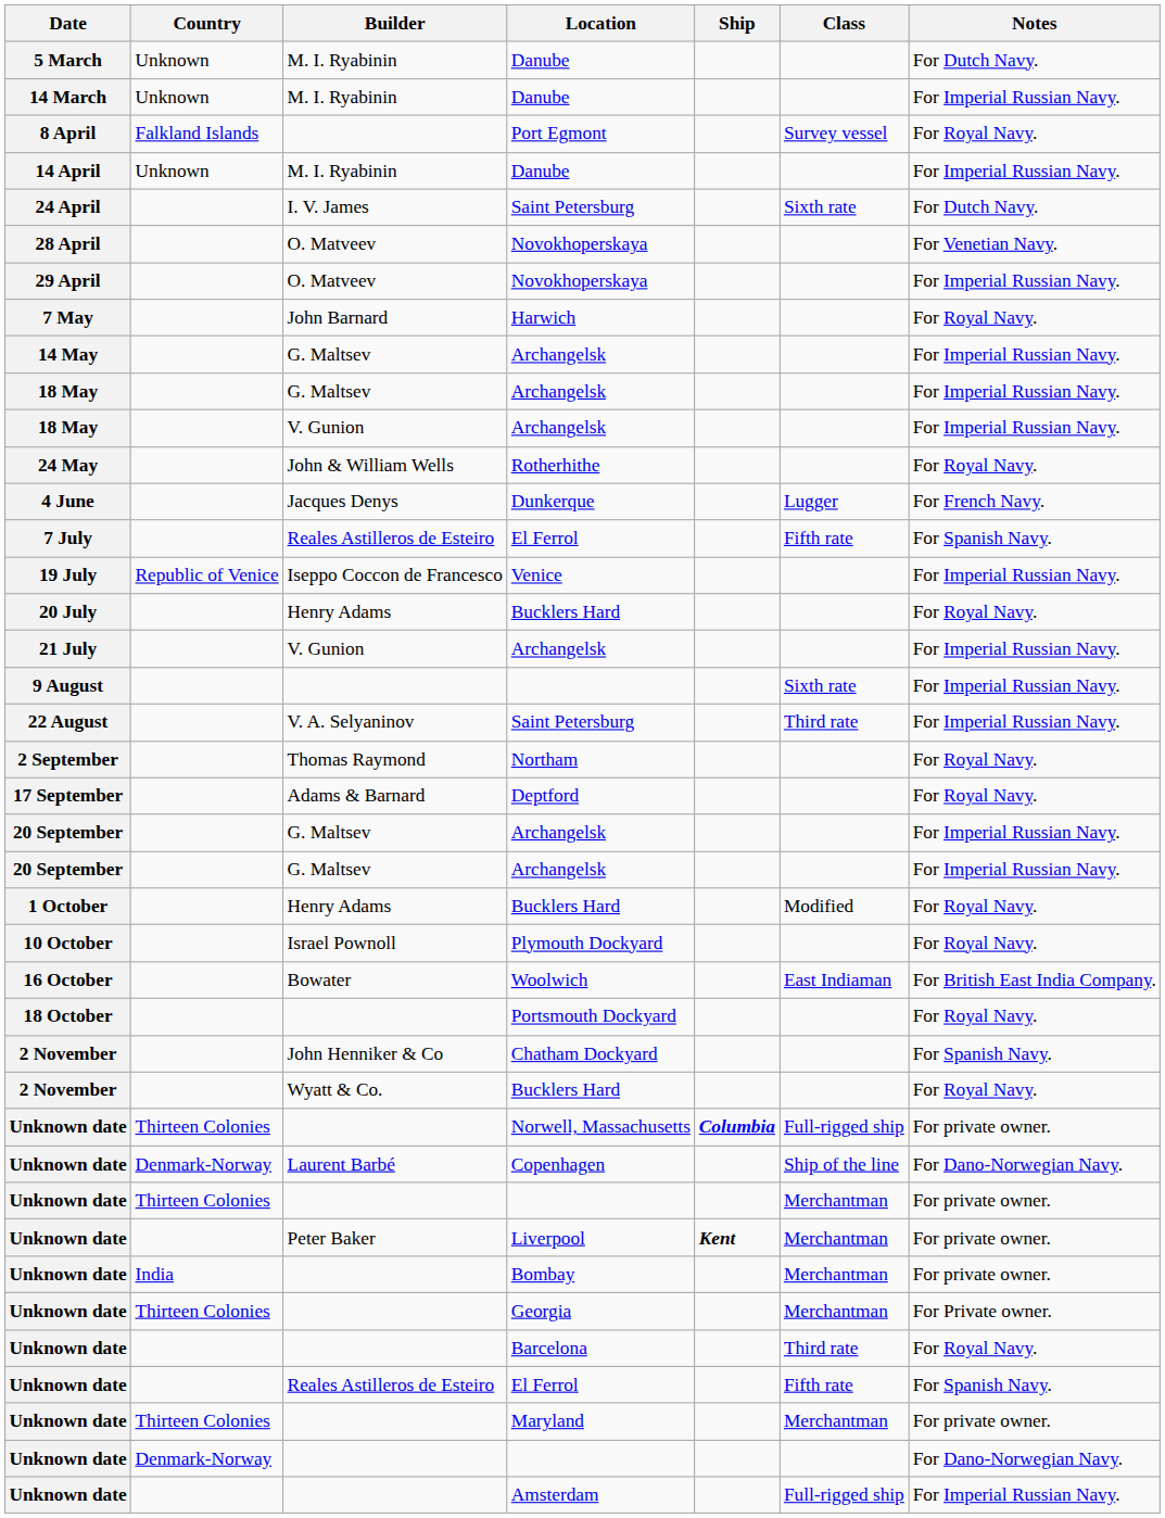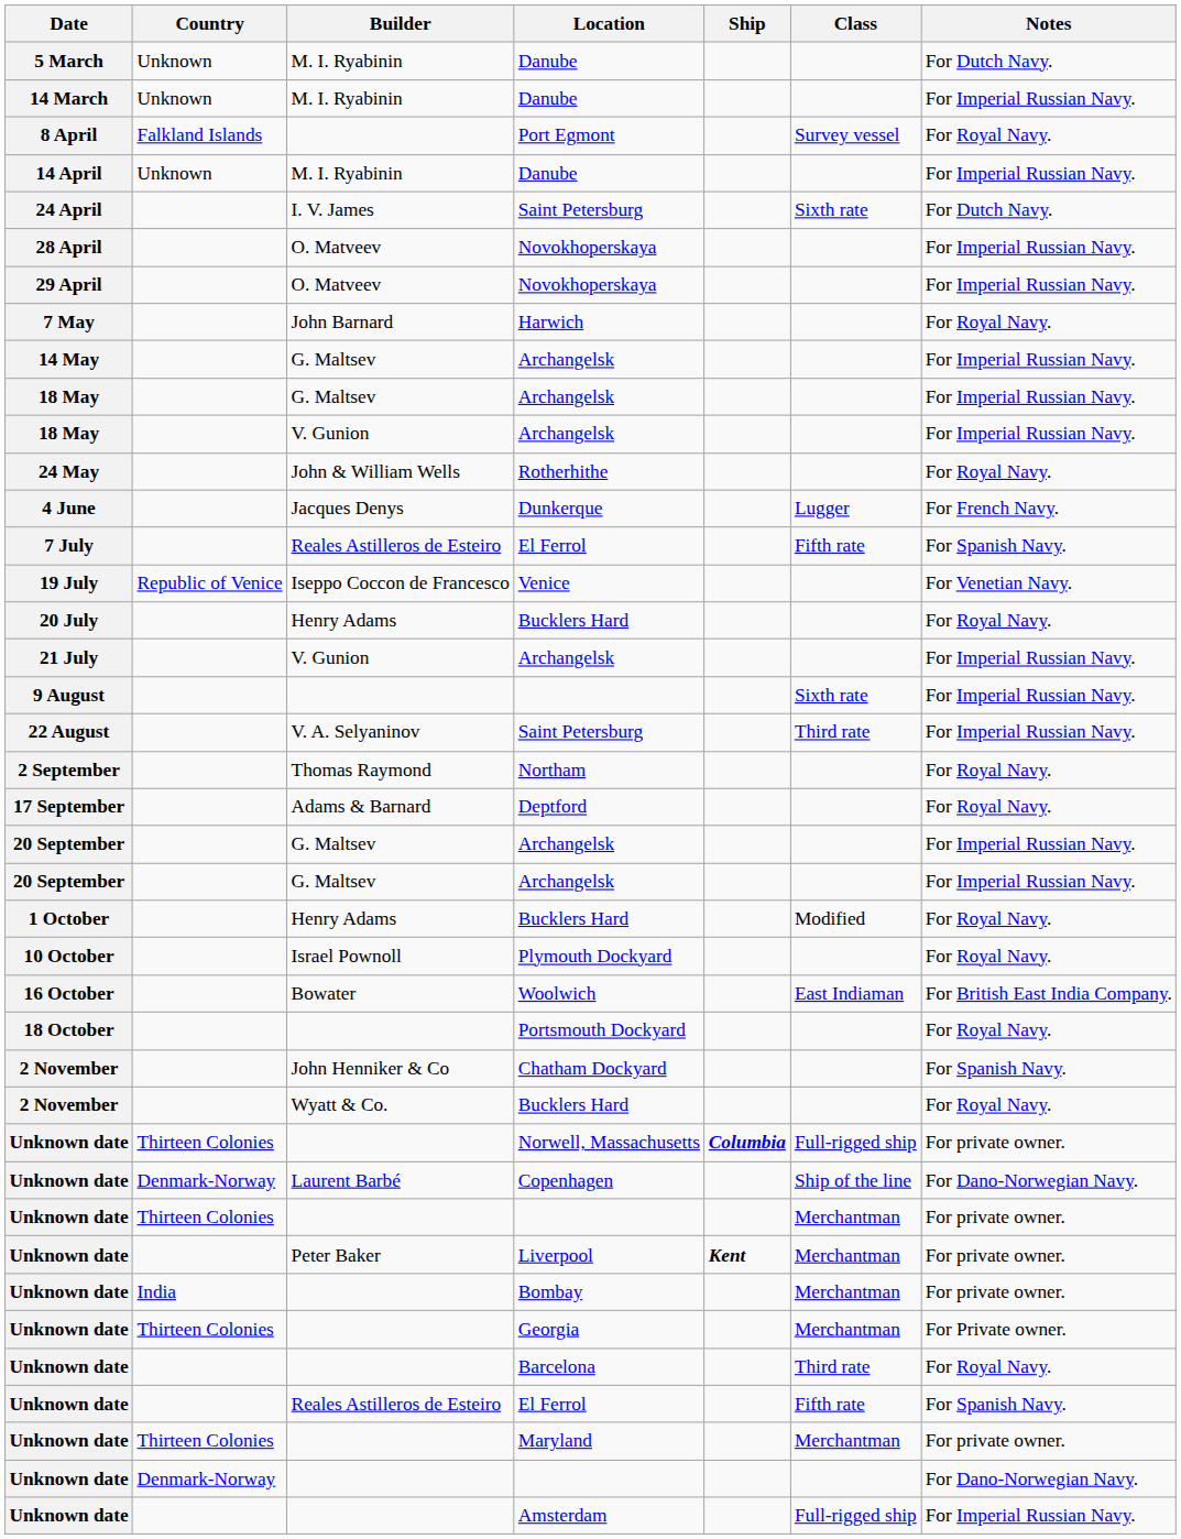28 April | Notes: For Venetian Navy. -> For Imperial Russian Navy.
19 July | Notes: For Imperial Russian Navy. -> For Venetian Navy.
